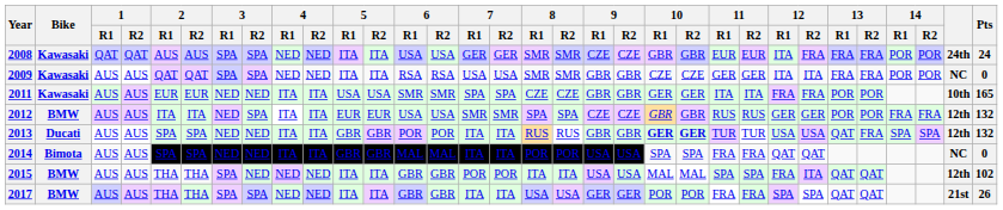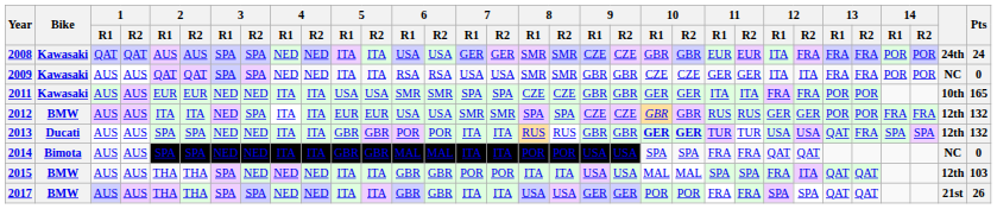2015 | Pts: 102 -> 103
